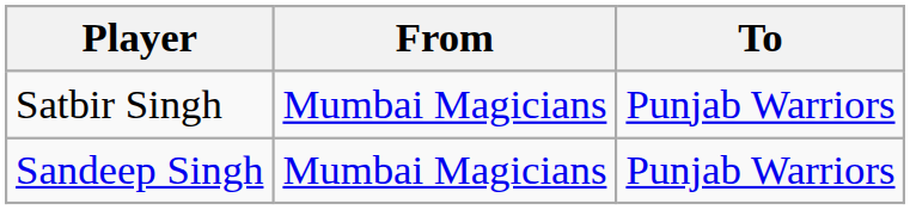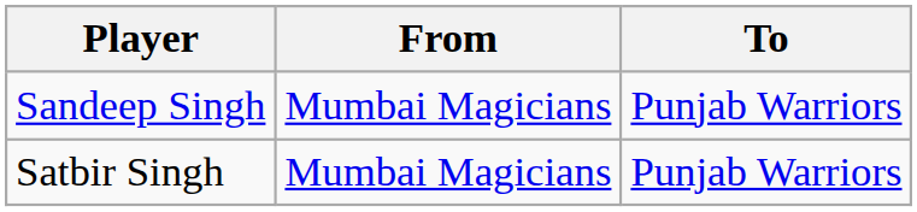rows swapped: Sandeep Singh <-> Satbir Singh
